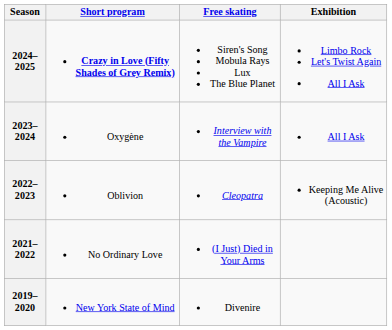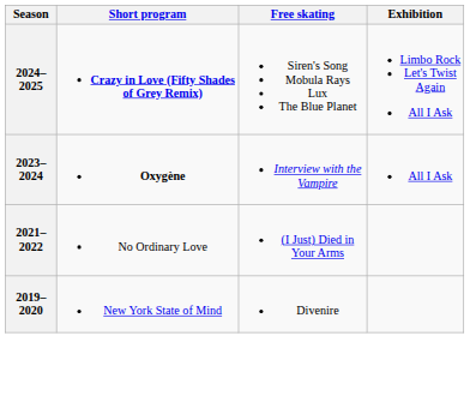2023–2024 | Short program: normal -> bold
- row: 2022–2023 | Oblivion | Cleopatra | Keeping Me Alive (Acoustic)
